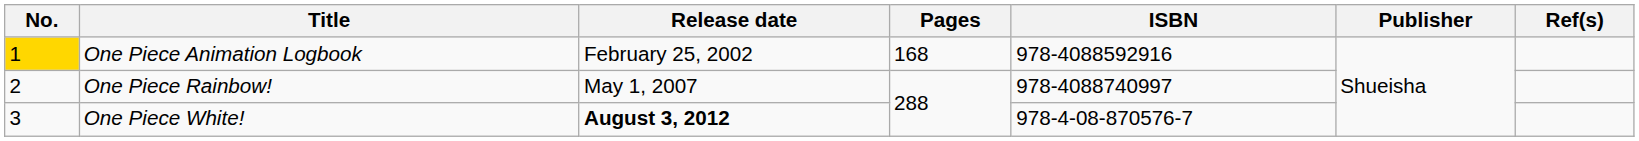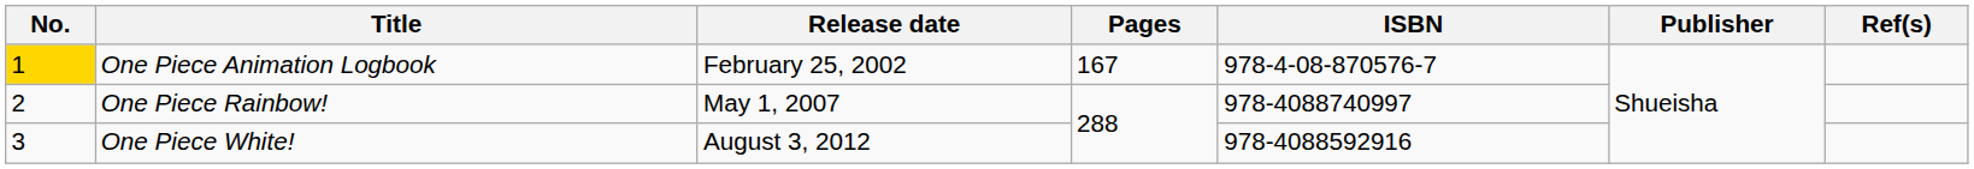One Piece Animation Logbook | Pages: 168 -> 167
One Piece Animation Logbook | ISBN: 978-4088592916 -> 978-4-08-870576-7
One Piece White! | Release date: bold -> normal
One Piece White! | ISBN: 978-4-08-870576-7 -> 978-4088592916
